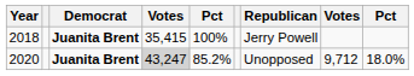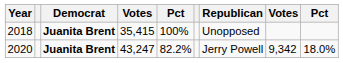2018 | Republican: Jerry Powell -> Unopposed
2020 | column 4: lightgrey background -> no background
2020 | column 5: 85.2% -> 82.2%
2020 | Republican: Unopposed -> Jerry Powell
2020 | column 8: 9,712 -> 9,342
